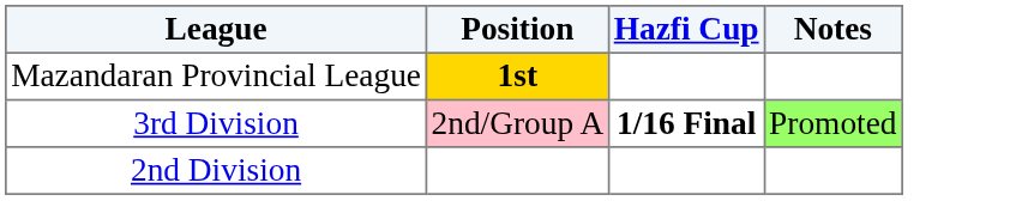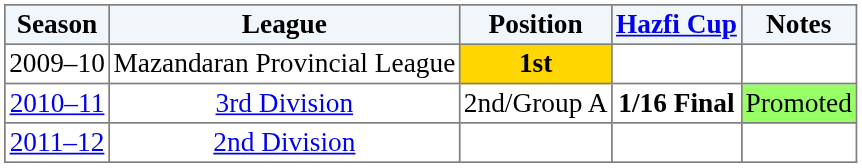+ column: Season | 2009–10 | 2010–11 | 2011–12
3rd Division | Position: pink background -> no background
